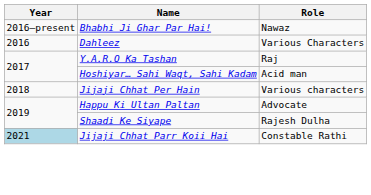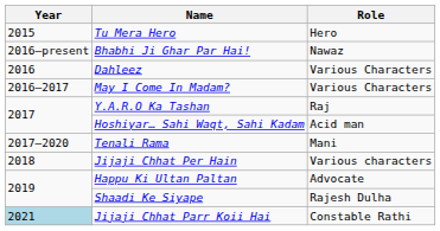+ row: 2015 | Tu Mera Hero | Hero
+ row: 2016–2017 | May I Come In Madam? | Various Characters
+ row: 2017–2020 | Tenali Rama | Mani
